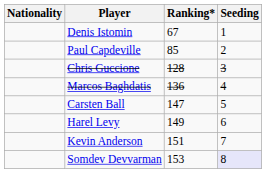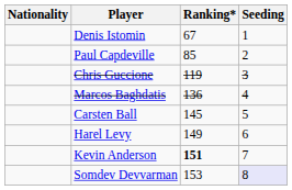Chris Guccione | Ranking*: 128 -> 119
Carsten Ball | Ranking*: 147 -> 145
Kevin Anderson | Ranking*: normal -> bold
